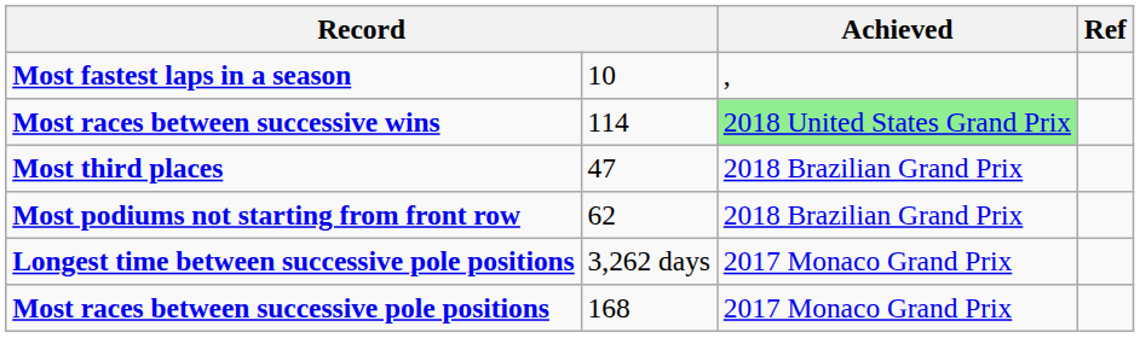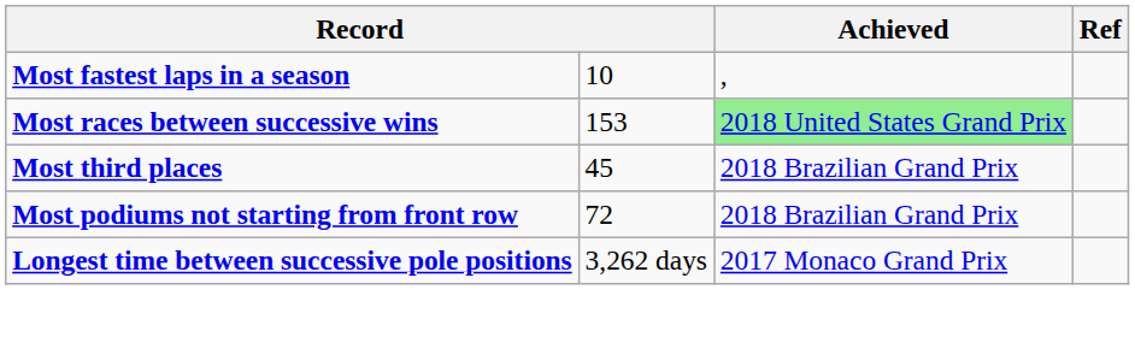Most races between successive wins | column 2: 114 -> 153
Most third places | column 2: 47 -> 45
Most podiums not starting from front row | column 2: 62 -> 72
- row: Most races between successive pole positions | 168 | 2017 Monaco Grand Prix
